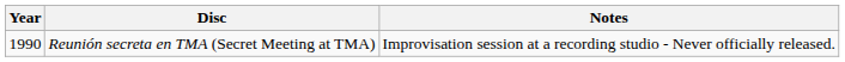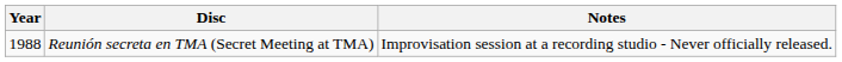Reunión secreta en TMA (Secret Meeting at TMA) | Year: 1990 -> 1988
